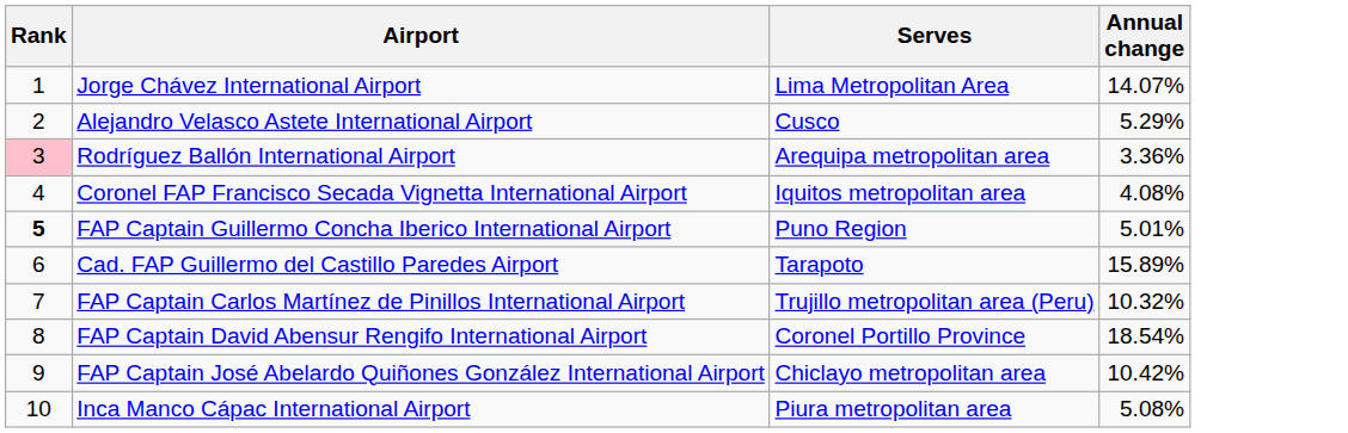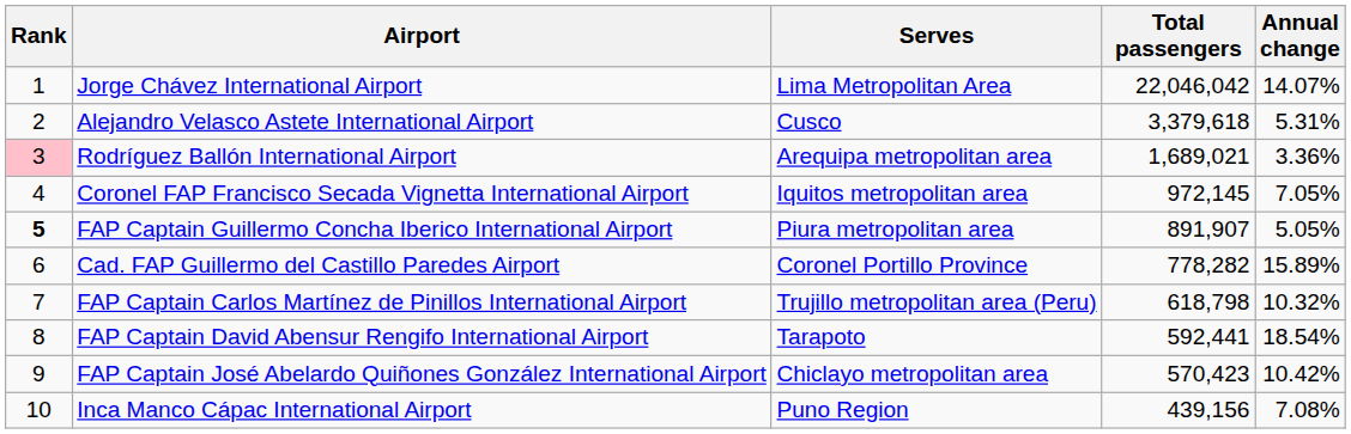+ column: Total passengers | 22,046,042 | 3,379,618 | 1,689,021 | 972,145 | 891,907 | 778,282 | 618,798 | 592,441 | 570,423 | 439,156
Alejandro Velasco Astete International Airport | Annual change: 5.29% -> 5.31%
Coronel FAP Francisco Secada Vignetta International Airport | Annual change: 4.08% -> 7.05%
FAP Captain Guillermo Concha Iberico International Airport | Serves: Puno Region -> Piura metropolitan area
FAP Captain Guillermo Concha Iberico International Airport | Annual change: 5.01% -> 5.05%
Cad. FAP Guillermo del Castillo Paredes Airport | Serves: Tarapoto -> Coronel Portillo Province
FAP Captain David Abensur Rengifo International Airport | Serves: Coronel Portillo Province -> Tarapoto
Inca Manco Cápac International Airport | Serves: Piura metropolitan area -> Puno Region
Inca Manco Cápac International Airport | Annual change: 5.08% -> 7.08%
